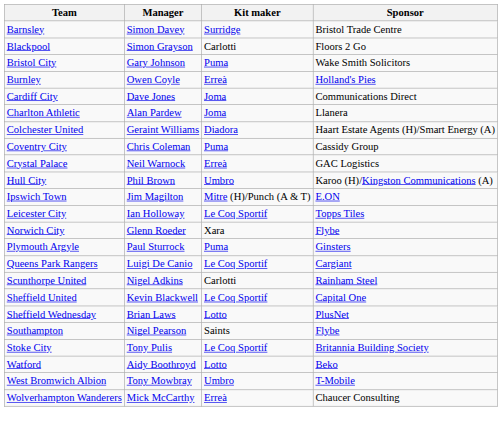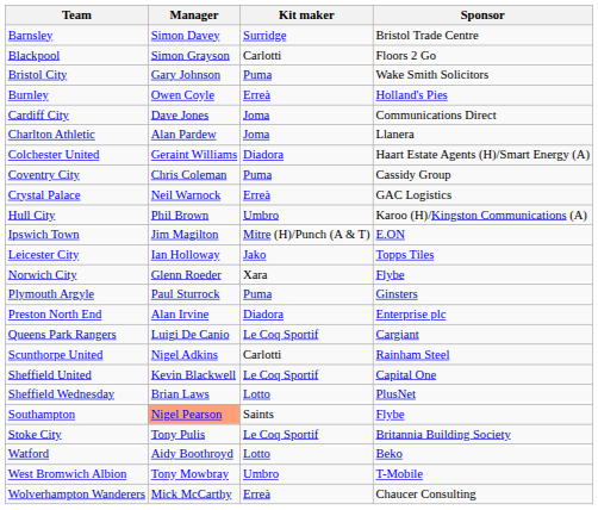Leicester City | Kit maker: Le Coq Sportif -> Jako
+ row: Preston North End | Alan Irvine | Diadora | Enterprise plc
Southampton | Manager: no background -> lightsalmon background
